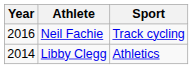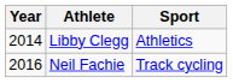rows swapped: Libby Clegg <-> Neil Fachie
